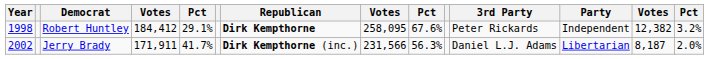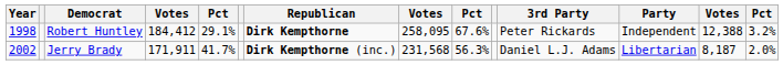Robert Huntley | column 13: 12,382 -> 12,388
Jerry Brady | column 8: 231,566 -> 231,568
